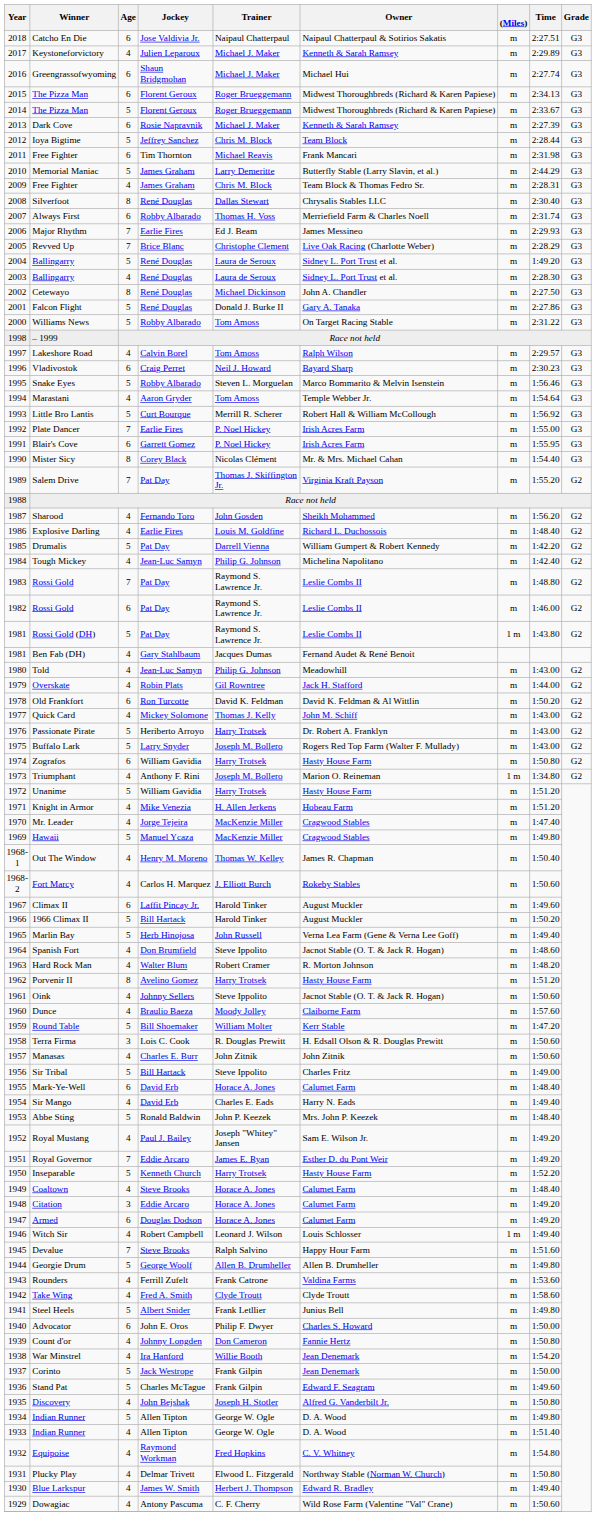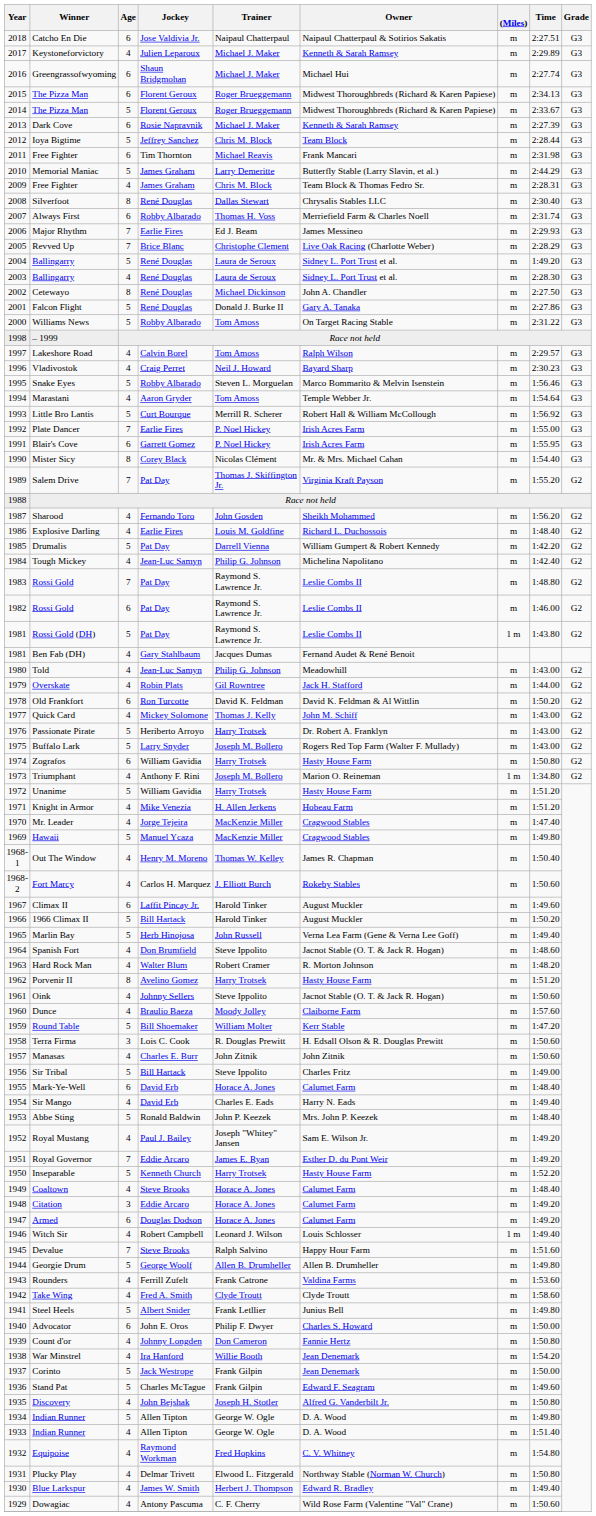Vladivostok | Age: 6 -> 4
